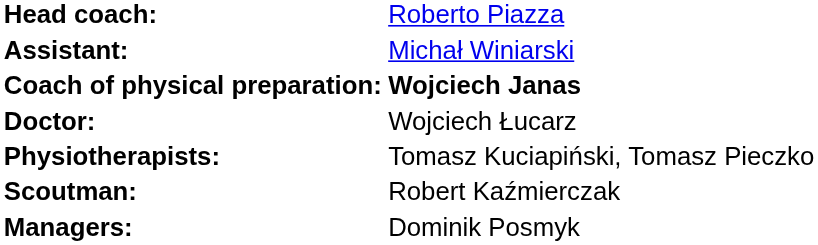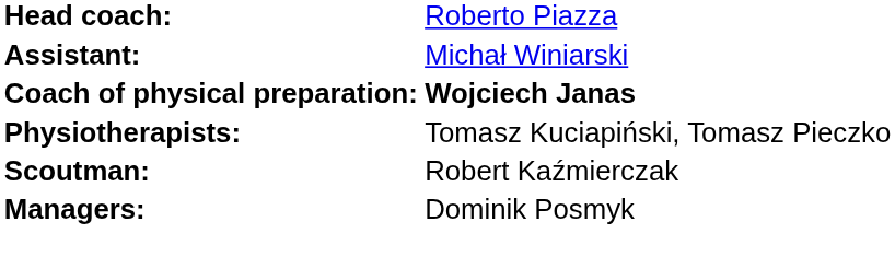- row: Doctor: | Wojciech Łucarz
